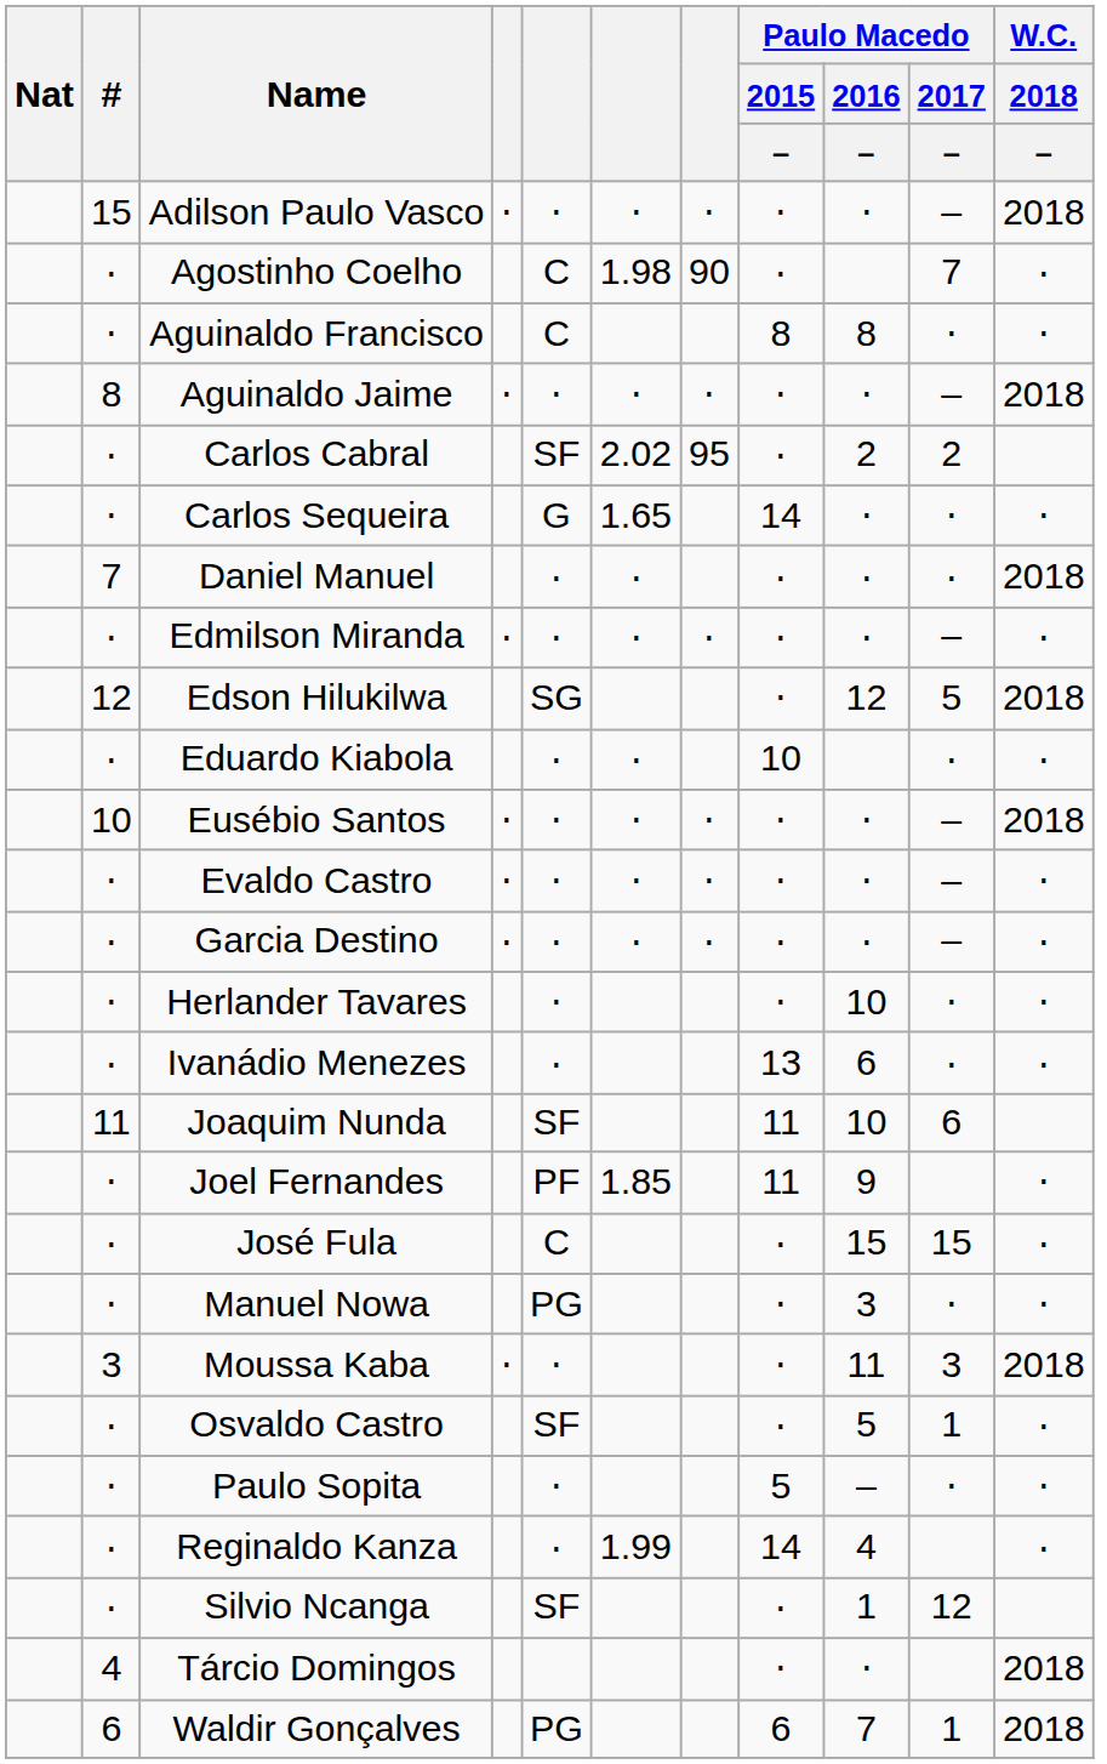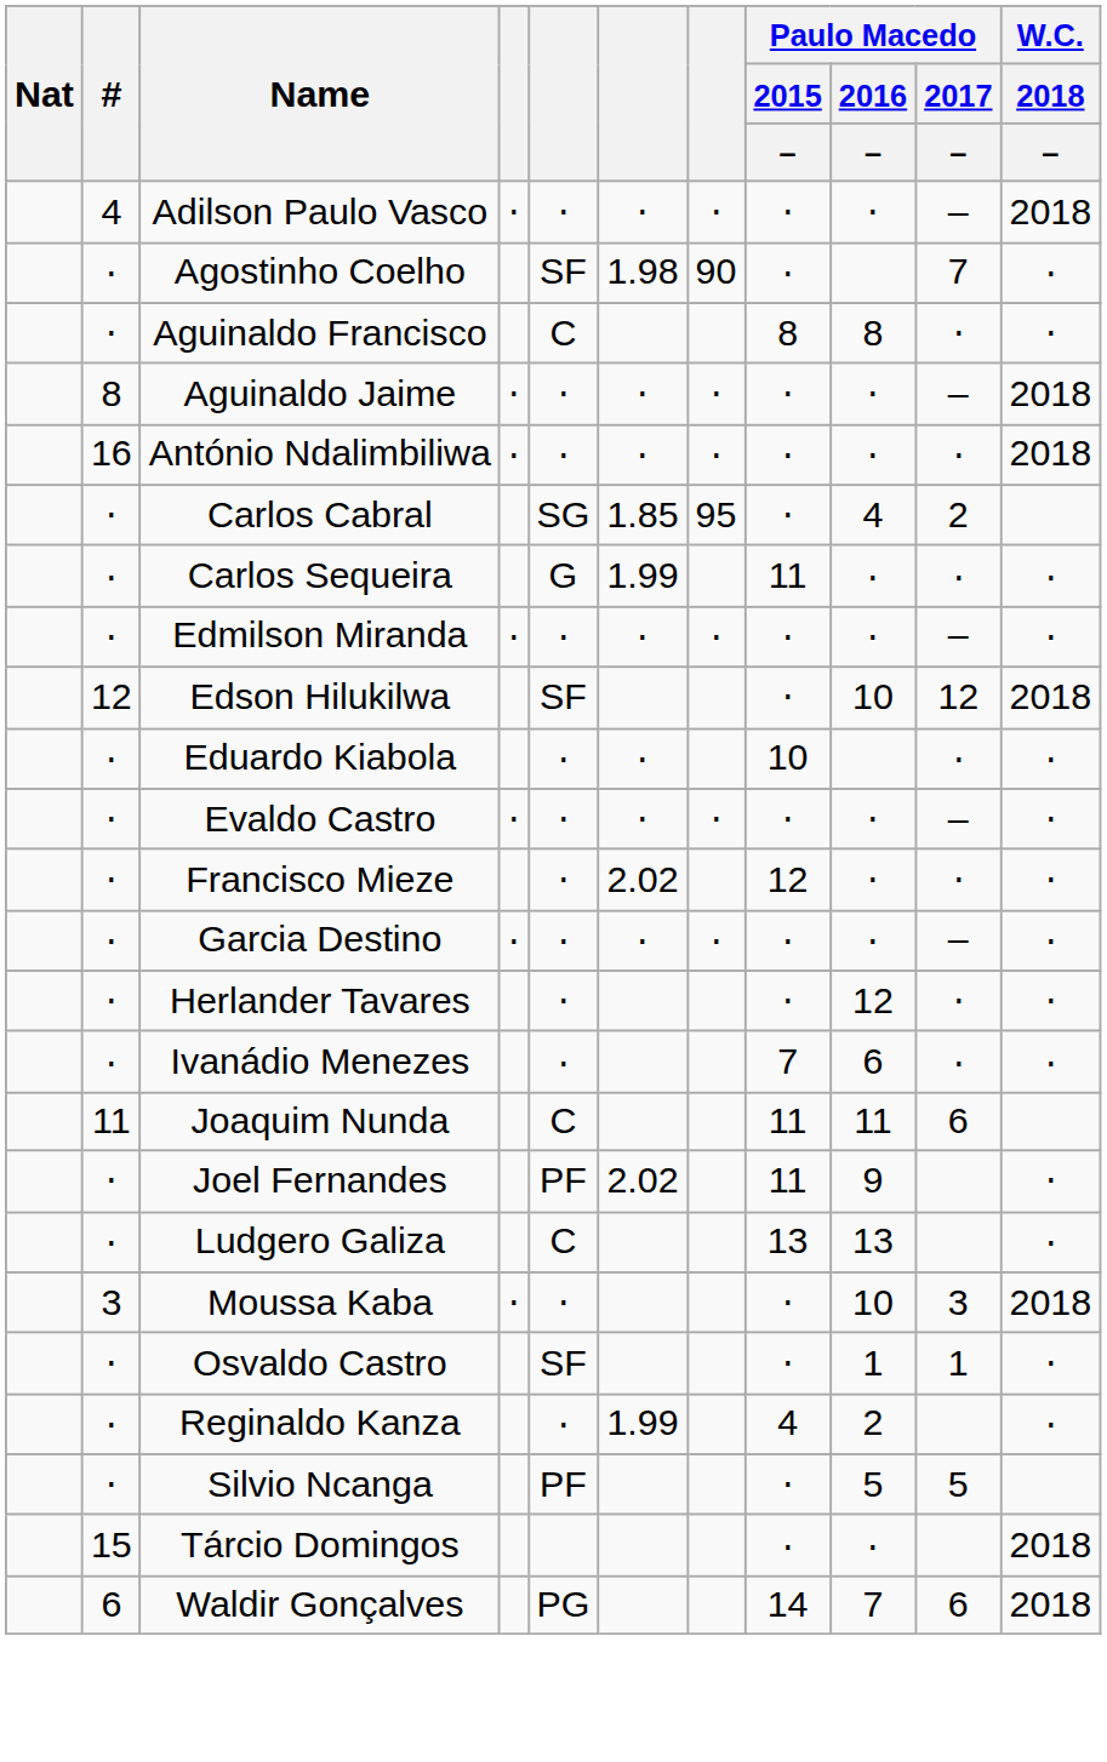Adilson Paulo Vasco | #: 15 -> 4
Agostinho Coelho | column 5: C -> SF
+ row: 16 | António Ndalimbiliwa | ⋅ | ⋅ | ⋅ | ⋅ | ⋅ | ⋅ | ⋅ | 2018
Carlos Cabral | column 5: SF -> SG
Carlos Cabral | column 6: 2.02 -> 1.85
Carlos Cabral | Paulo Macedo / 2016 / –: 2 -> 4
Carlos Sequeira | column 6: 1.65 -> 1.99
Carlos Sequeira | Paulo Macedo / 2015 / –: 14 -> 11
- row: 7 | Daniel Manuel | ⋅ | ⋅ | ⋅ | ⋅ | ⋅ | 2018
Edson Hilukilwa | column 5: SG -> SF
Edson Hilukilwa | Paulo Macedo / 2016 / –: 12 -> 10
Edson Hilukilwa | Paulo Macedo / 2017 / –: 5 -> 12
- row: 10 | Eusébio Santos | ⋅ | ⋅ | ⋅ | ⋅ | ⋅ | ⋅ | – | 2018
+ row: ⋅ | Francisco Mieze | ⋅ | 2.02 | 12 | ⋅ | ⋅ | ⋅
Herlander Tavares | Paulo Macedo / 2016 / –: 10 -> 12
Ivanádio Menezes | Paulo Macedo / 2015 / –: 13 -> 7
Joaquim Nunda | column 5: SF -> C
Joaquim Nunda | Paulo Macedo / 2016 / –: 10 -> 11
Joel Fernandes | column 6: 1.85 -> 2.02
- row: ⋅ | José Fula | C | ⋅ | 15 | 15 | ⋅
+ row: ⋅ | Ludgero Galiza | C | 13 | 13 | ⋅
- row: ⋅ | Manuel Nowa | PG | ⋅ | 3 | ⋅ | ⋅
Moussa Kaba | Paulo Macedo / 2016 / –: 11 -> 10
Osvaldo Castro | Paulo Macedo / 2016 / –: 5 -> 1
- row: ⋅ | Paulo Sopita | ⋅ | 5 | – | ⋅ | ⋅
Reginaldo Kanza | Paulo Macedo / 2015 / –: 14 -> 4
Reginaldo Kanza | Paulo Macedo / 2016 / –: 4 -> 2
Silvio Ncanga | column 5: SF -> PF
Silvio Ncanga | Paulo Macedo / 2016 / –: 1 -> 5
Silvio Ncanga | Paulo Macedo / 2017 / –: 12 -> 5
Tárcio Domingos | #: 4 -> 15
Waldir Gonçalves | Paulo Macedo / 2015 / –: 6 -> 14
Waldir Gonçalves | Paulo Macedo / 2017 / –: 1 -> 6
